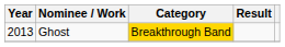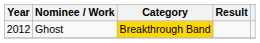Ghost | Year: 2013 -> 2012
